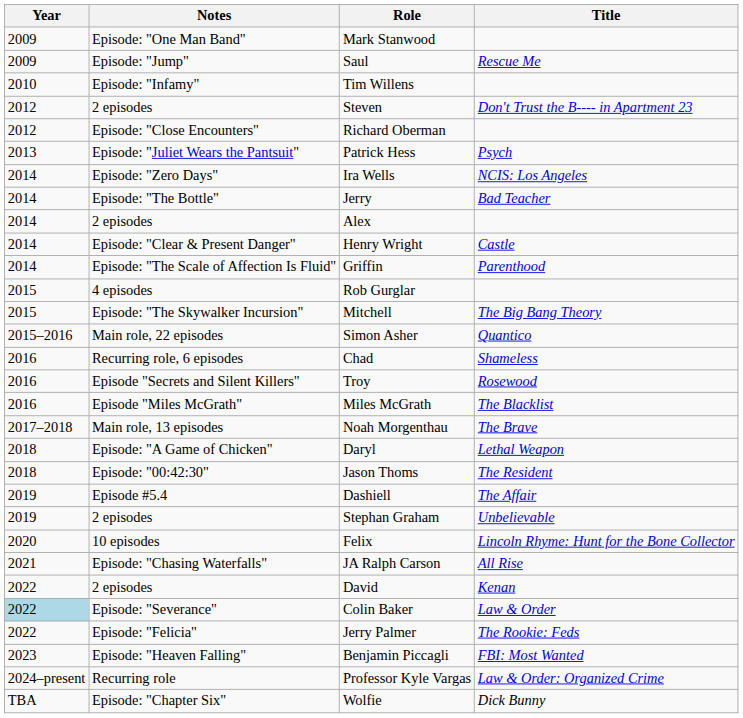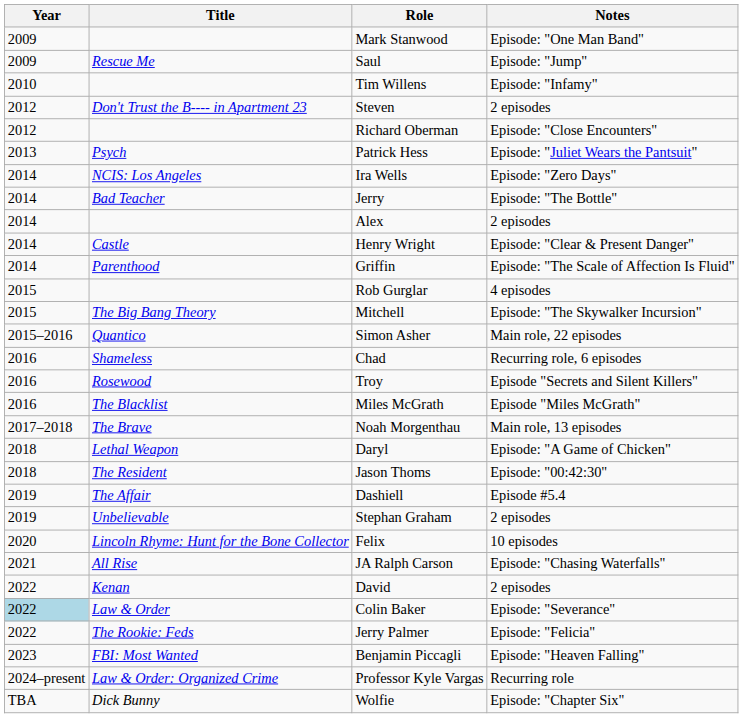columns swapped: Title <-> Notes
